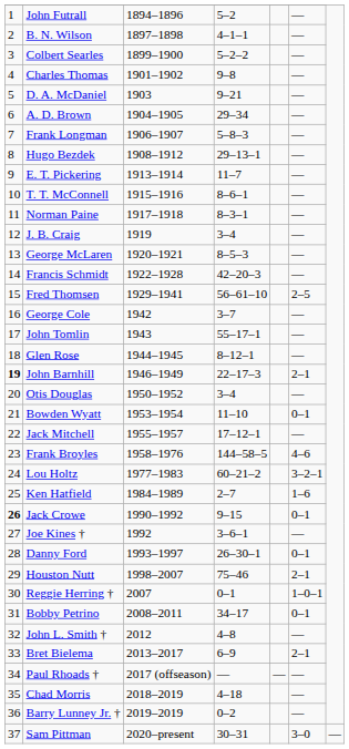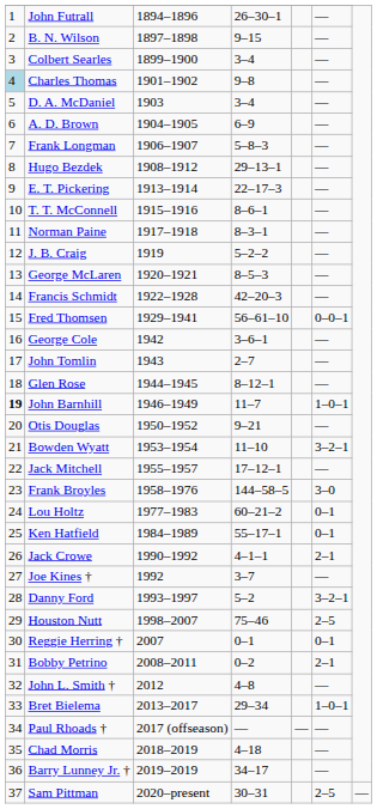John Futrall | column 4: 5–2 -> 26–30–1
B. N. Wilson | column 4: 4–1–1 -> 9–15
Colbert Searles | column 4: 5–2–2 -> 3–4
Charles Thomas | column 1: no background -> lightblue background
D. A. McDaniel | column 4: 9–21 -> 3–4
A. D. Brown | column 4: 29–34 -> 6–9
E. T. Pickering | column 4: 11–7 -> 22–17–3
J. B. Craig | column 4: 3–4 -> 5–2–2
Fred Thomsen | column 6: 2–5 -> 0–0–1
George Cole | column 4: 3–7 -> 3–6–1
John Tomlin | column 4: 55–17–1 -> 2–7
John Barnhill | column 4: 22–17–3 -> 11–7
John Barnhill | column 6: 2–1 -> 1–0–1
Otis Douglas | column 4: 3–4 -> 9–21
Bowden Wyatt | column 6: 0–1 -> 3–2–1
Frank Broyles | column 6: 4–6 -> 3–0
Lou Holtz | column 6: 3–2–1 -> 0–1
Ken Hatfield | column 4: 2–7 -> 55–17–1
Ken Hatfield | column 6: 1–6 -> 0–1
Jack Crowe | column 1: bold -> normal
Jack Crowe | column 4: 9–15 -> 4–1–1
Jack Crowe | column 6: 0–1 -> 2–1
Joe Kines † | column 4: 3–6–1 -> 3–7
Danny Ford | column 4: 26–30–1 -> 5–2
Danny Ford | column 6: 0–1 -> 3–2–1
Houston Nutt | column 6: 2–1 -> 2–5
Reggie Herring † | column 6: 1–0–1 -> 0–1
Bobby Petrino | column 4: 34–17 -> 0–2
Bobby Petrino | column 6: 0–1 -> 2–1
Bret Bielema | column 4: 6–9 -> 29–34
Bret Bielema | column 6: 2–1 -> 1–0–1
Barry Lunney Jr. † | column 4: 0–2 -> 34–17
Sam Pittman | column 6: 3–0 -> 2–5
